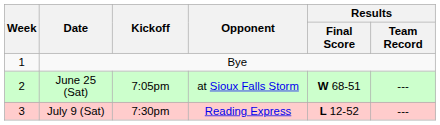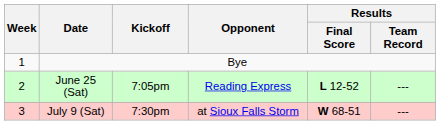June 25 (Sat) | Opponent: at Sioux Falls Storm -> Reading Express
June 25 (Sat) | Results / Final Score: W 68-51 -> L 12-52
July 9 (Sat) | Opponent: Reading Express -> at Sioux Falls Storm
July 9 (Sat) | Results / Final Score: L 12-52 -> W 68-51
